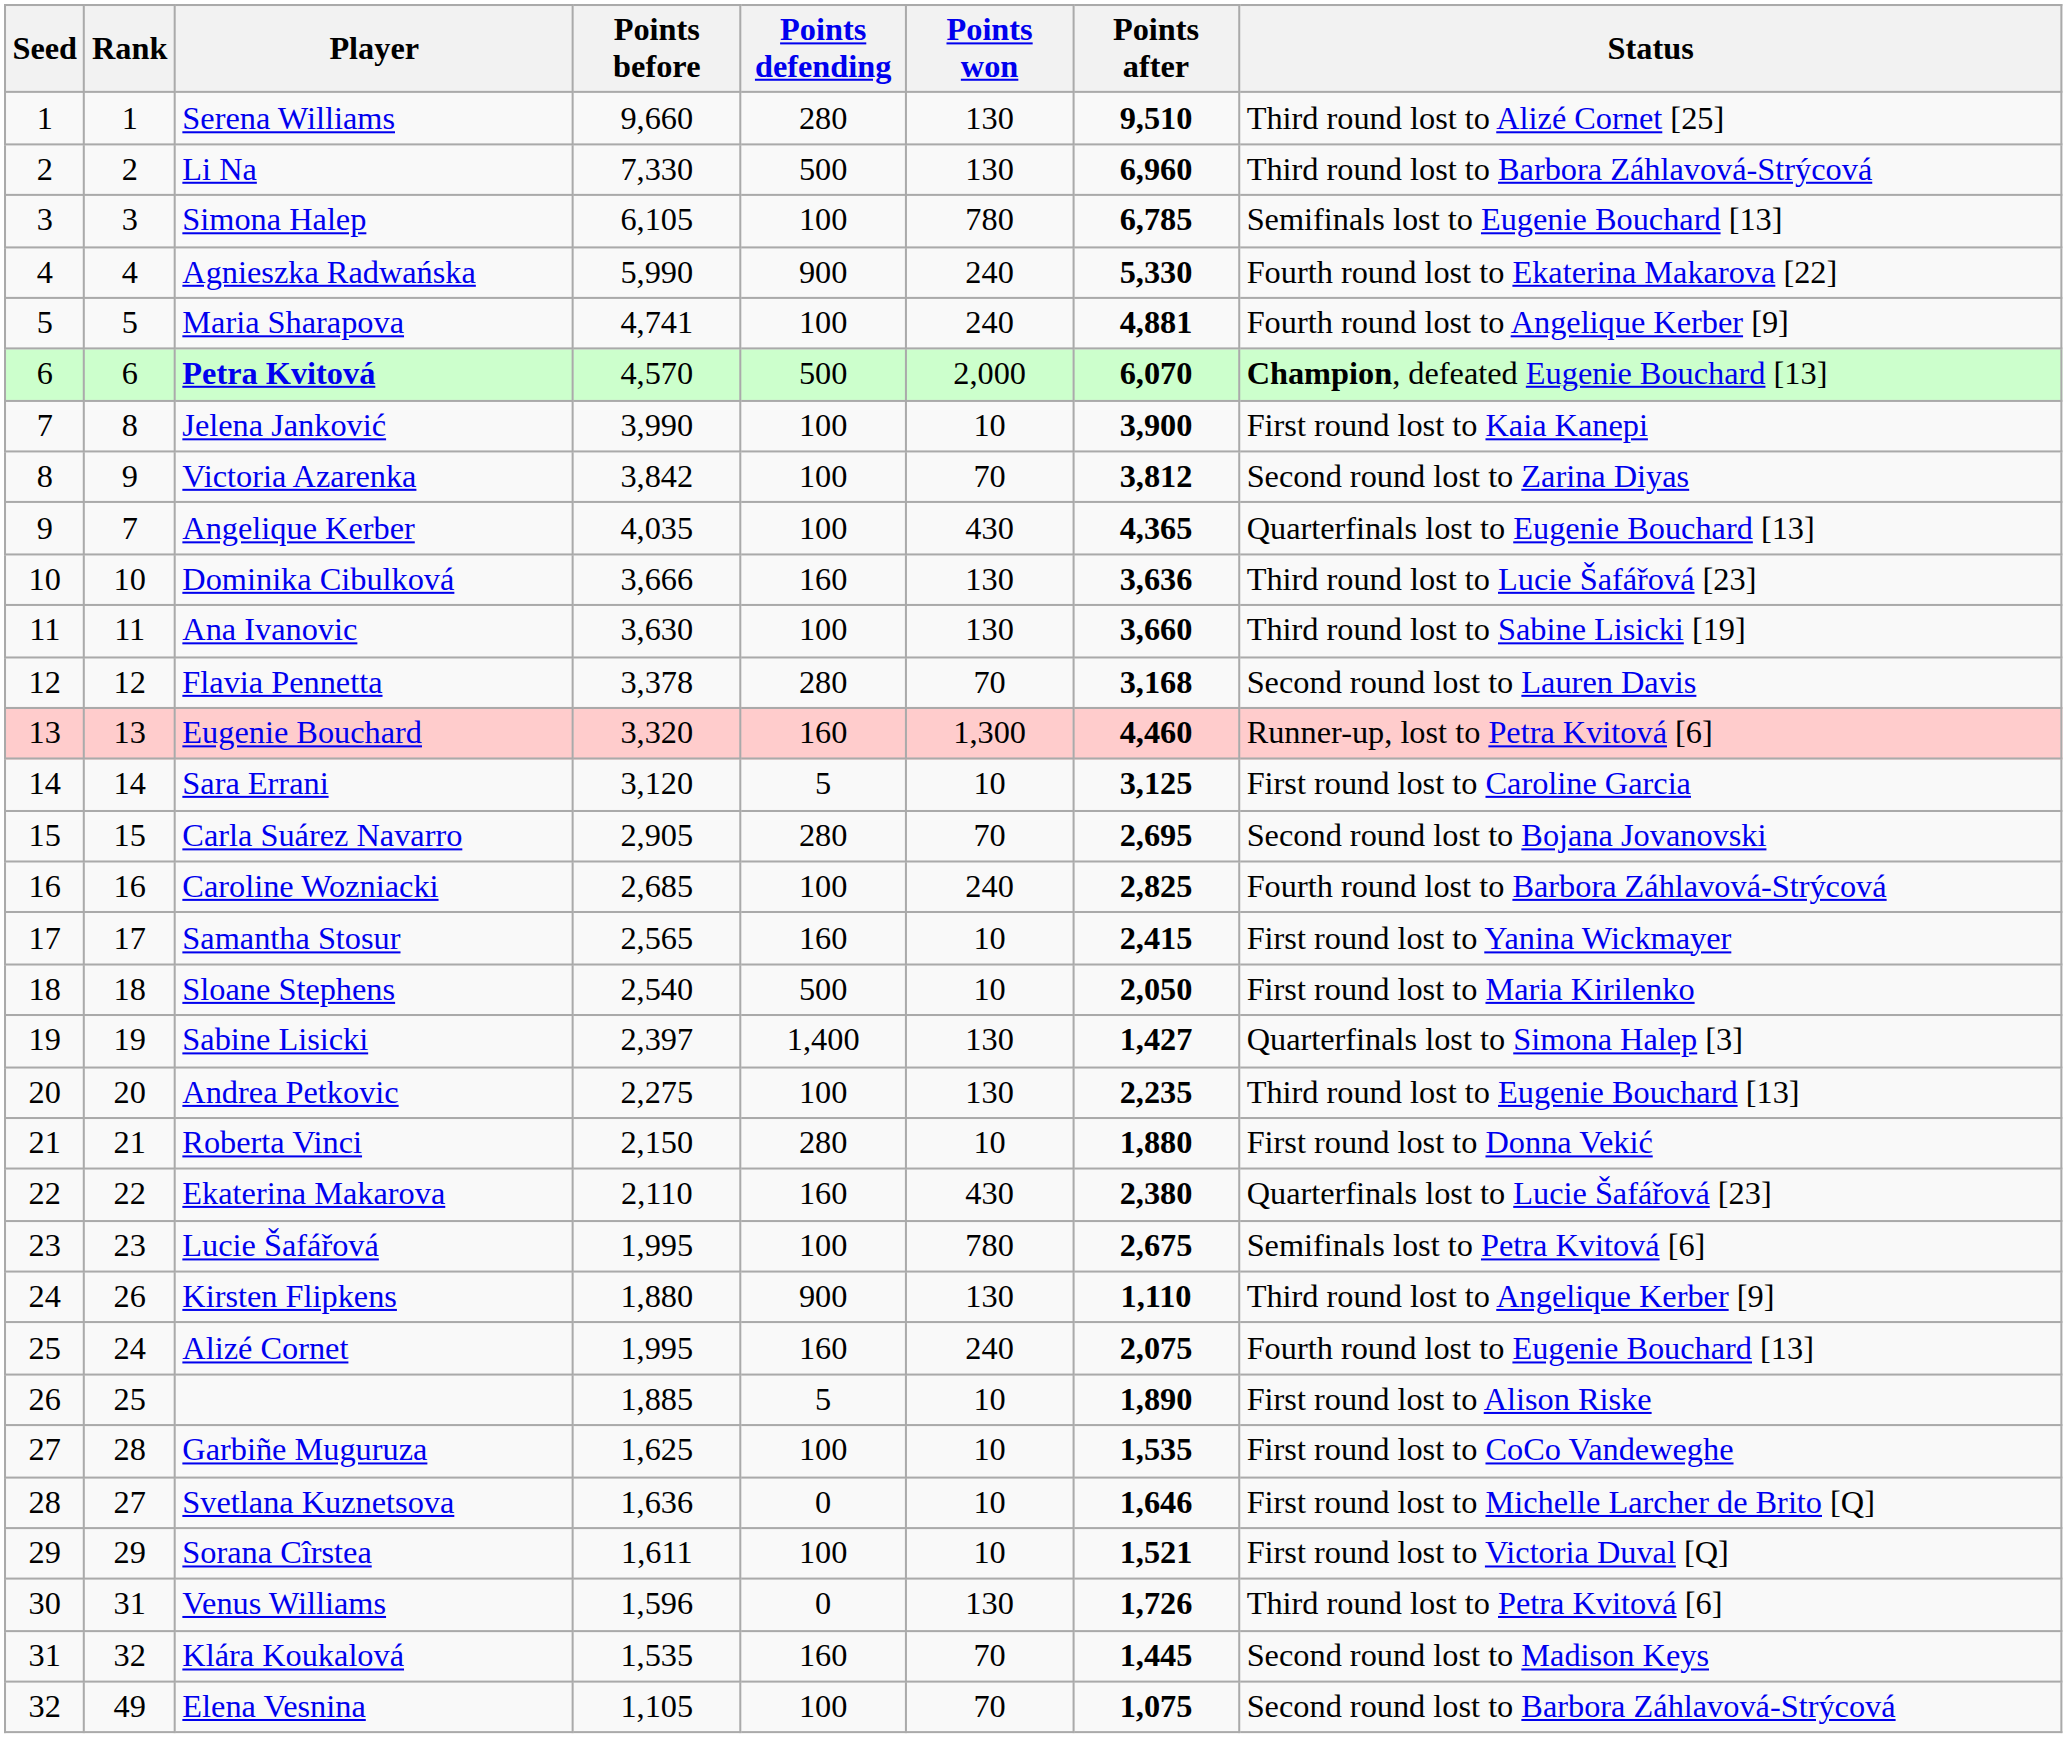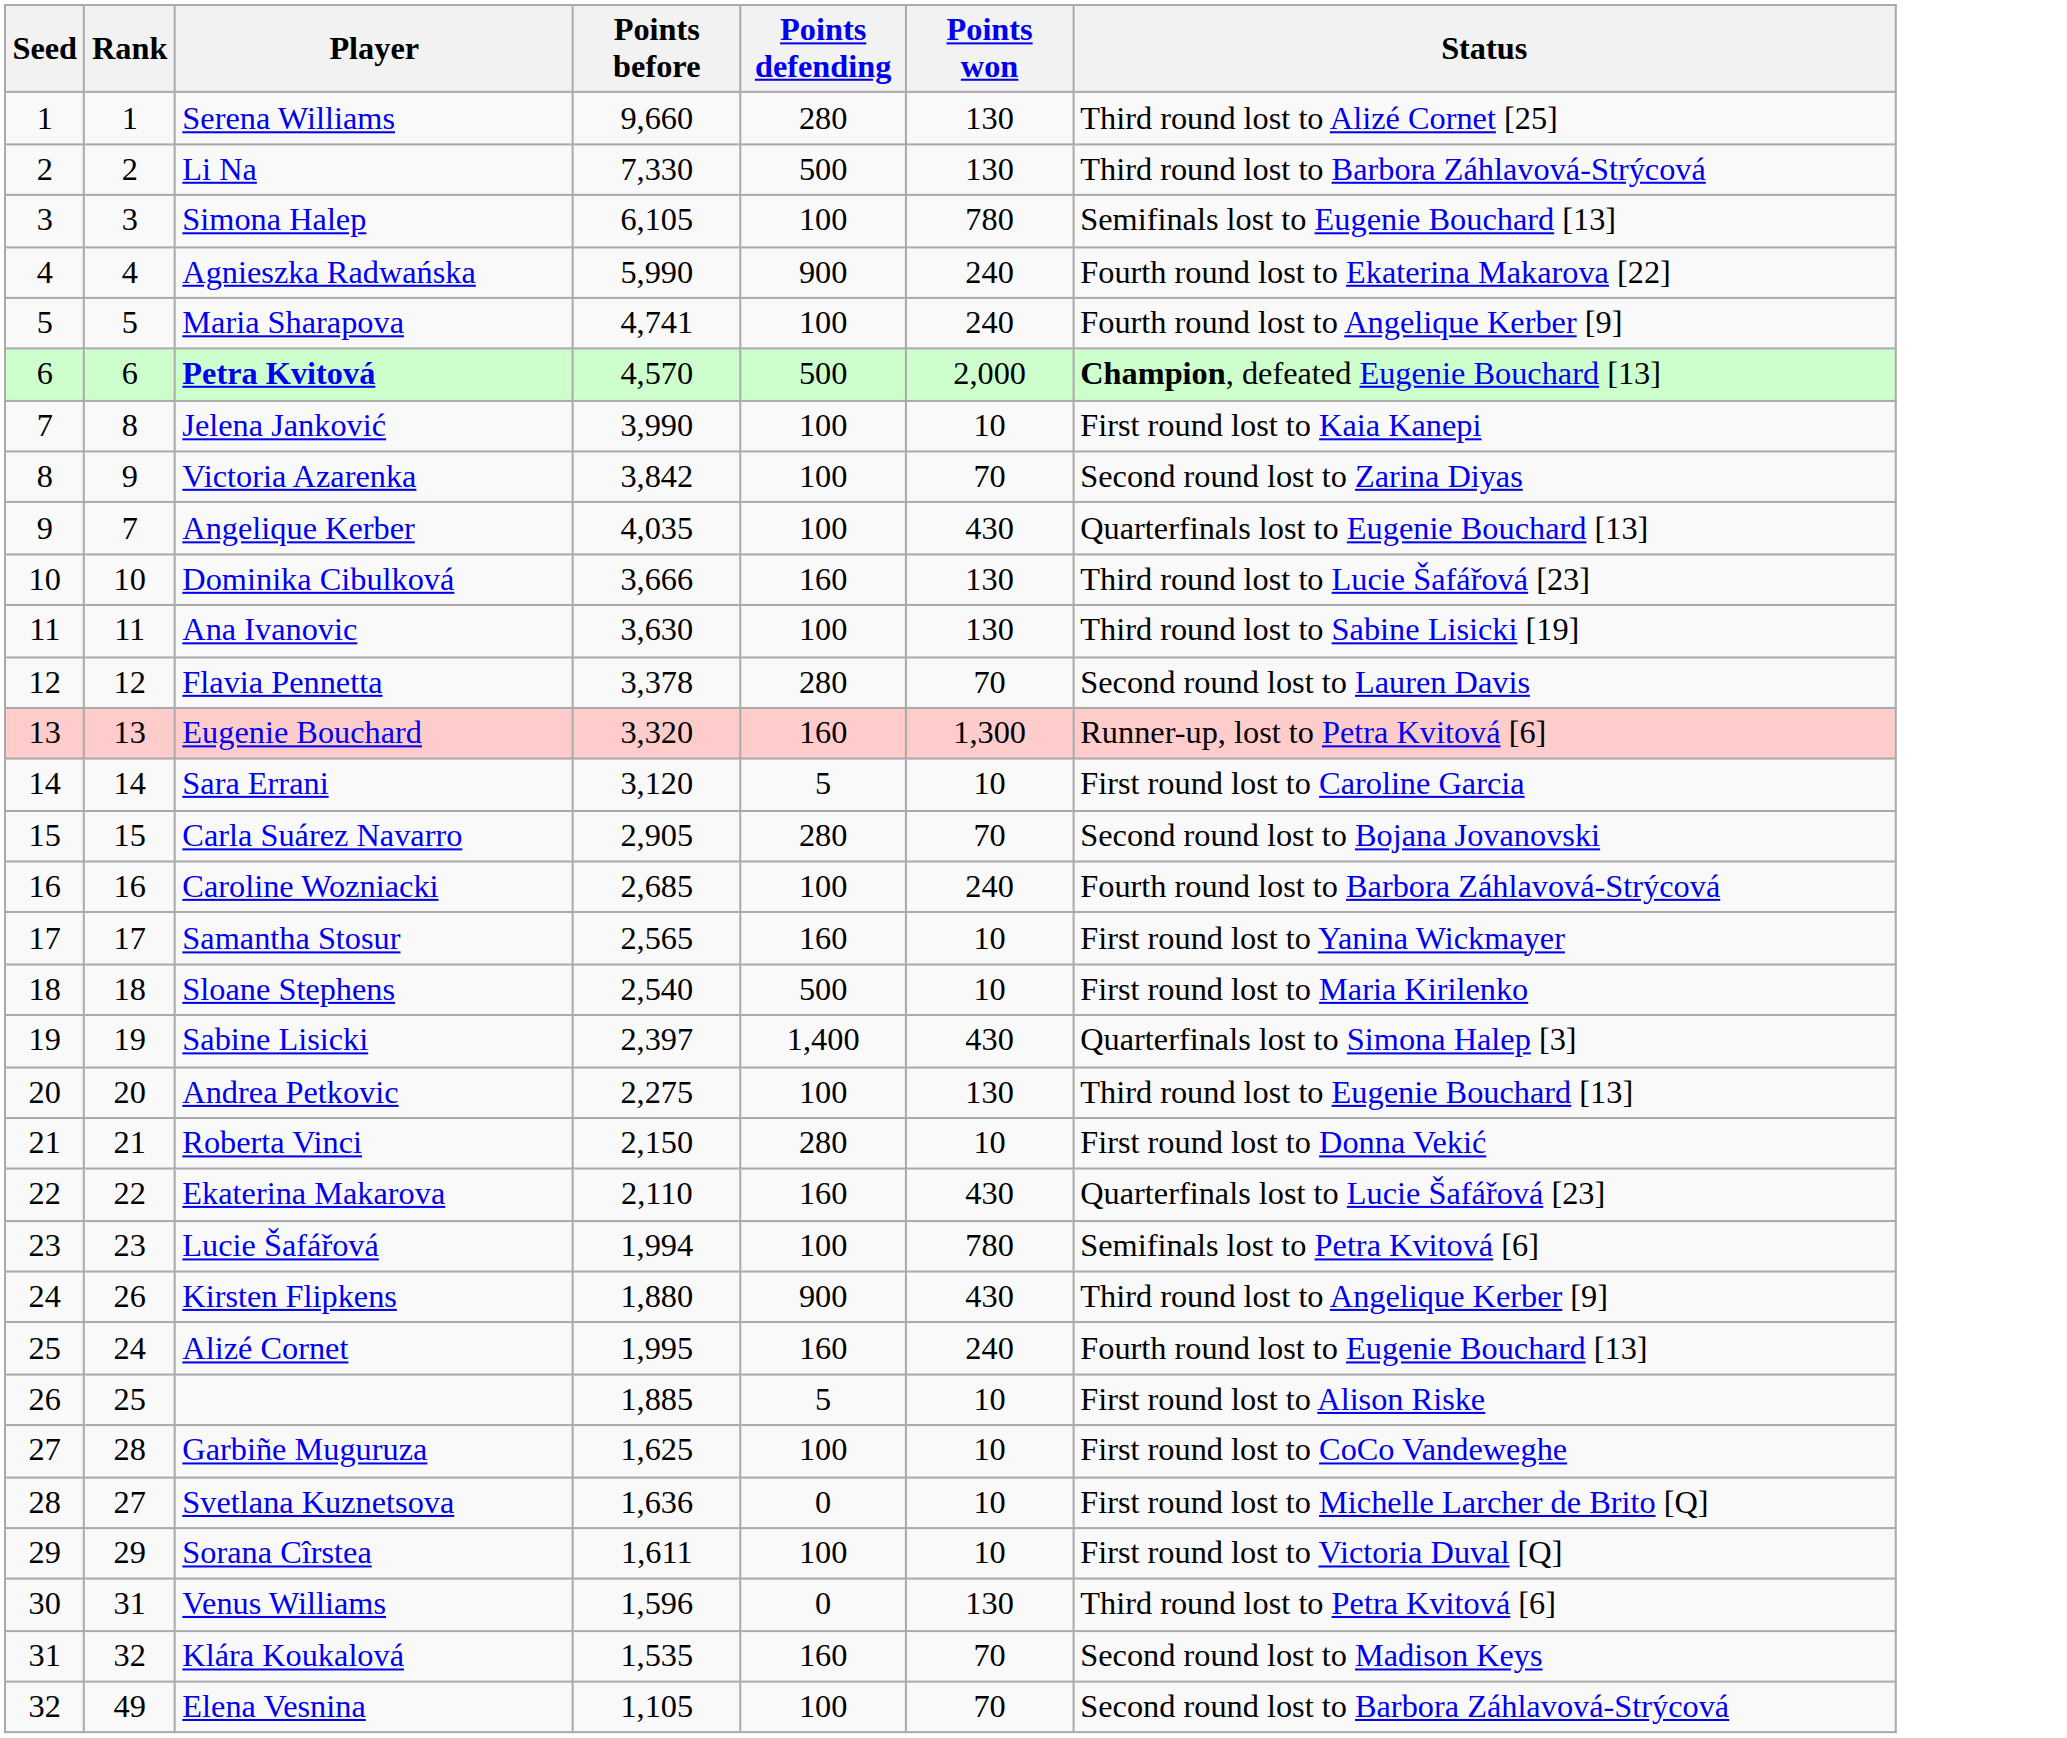- column: Points after | 9,510 | 6,960 | 6,785 | 5,330 | 4,881 | 6,070 | 3,900 | 3,812 | 4,365 | 3,636 | 3,660 | 3,168 | 4,460 | 3,125 | 2,695 | 2,825 | 2,415 | 2,050 | 1,427 | 2,235 | 1,880 | 2,380 | 2,675 | 1,110 | 2,075 | 1,890 | 1,535 | 1,646 | 1,521 | 1,726 | 1,445 | 1,075
Sabine Lisicki | Points won: 130 -> 430
Lucie Šafářová | Points before: 1,995 -> 1,994
Kirsten Flipkens | Points won: 130 -> 430
